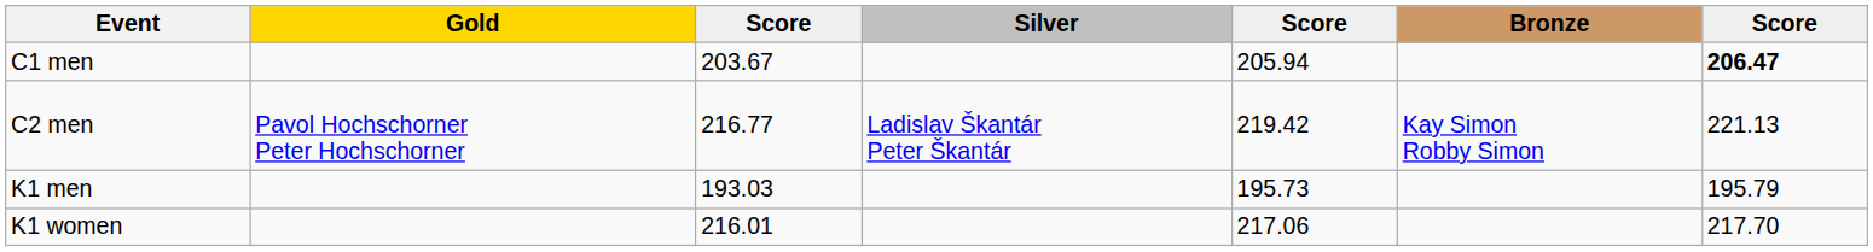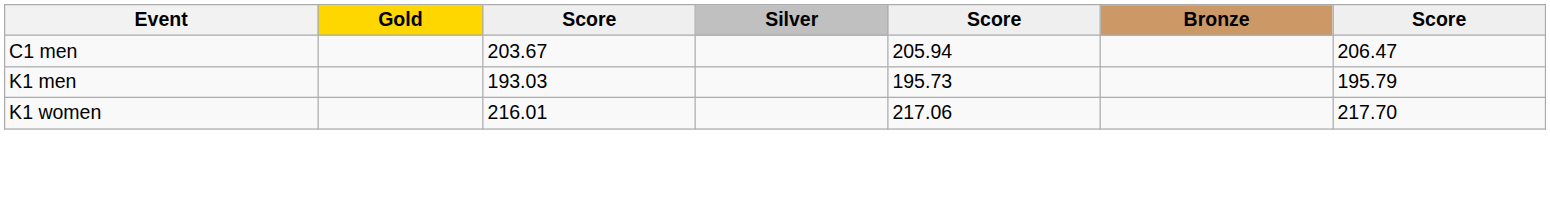C1 men | column 7: bold -> normal
- row: C2 men | Pavol Hochschorner Peter Hochschorner | 216.77 | Ladislav Škantár Peter Škantár | 219.42 | Kay Simon Robby Simon | 221.13
